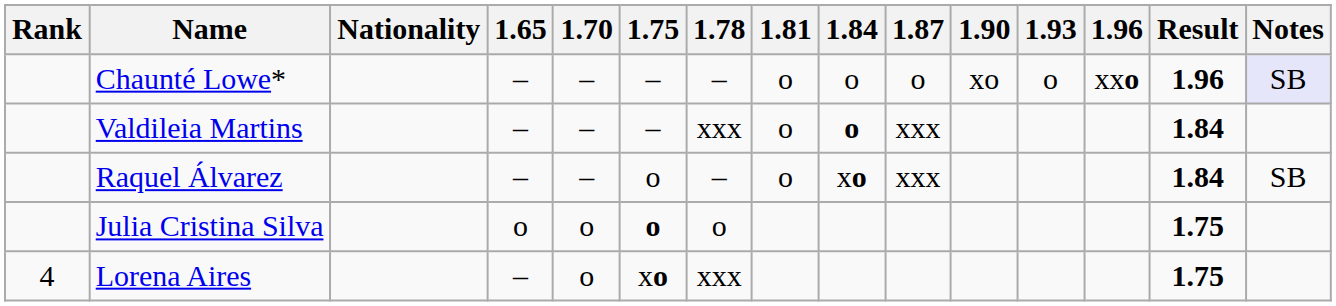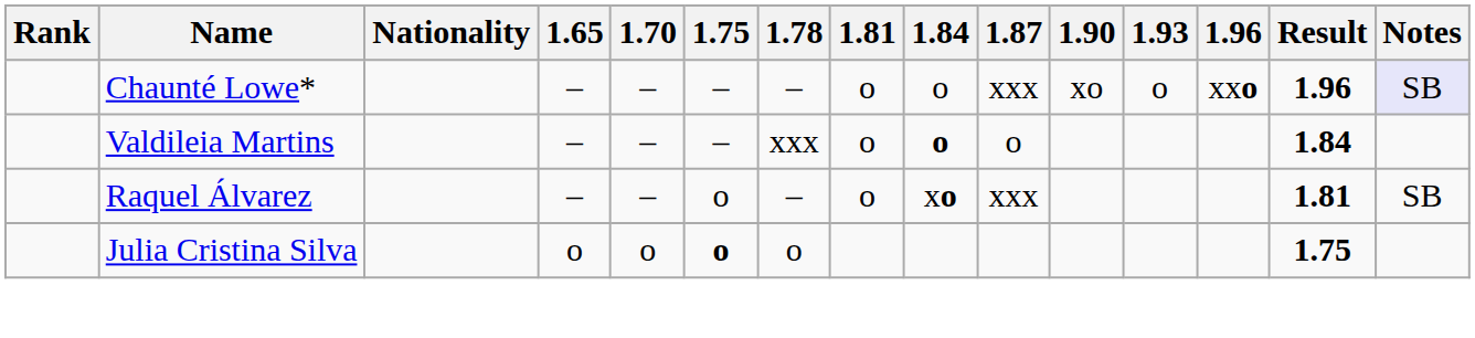Chaunté Lowe* | 1.87: o -> xxx
Valdileia Martins | 1.87: xxx -> o
Raquel Álvarez | Result: 1.84 -> 1.81
- row: 4 | Lorena Aires | – | o | xo | xxx | 1.75
